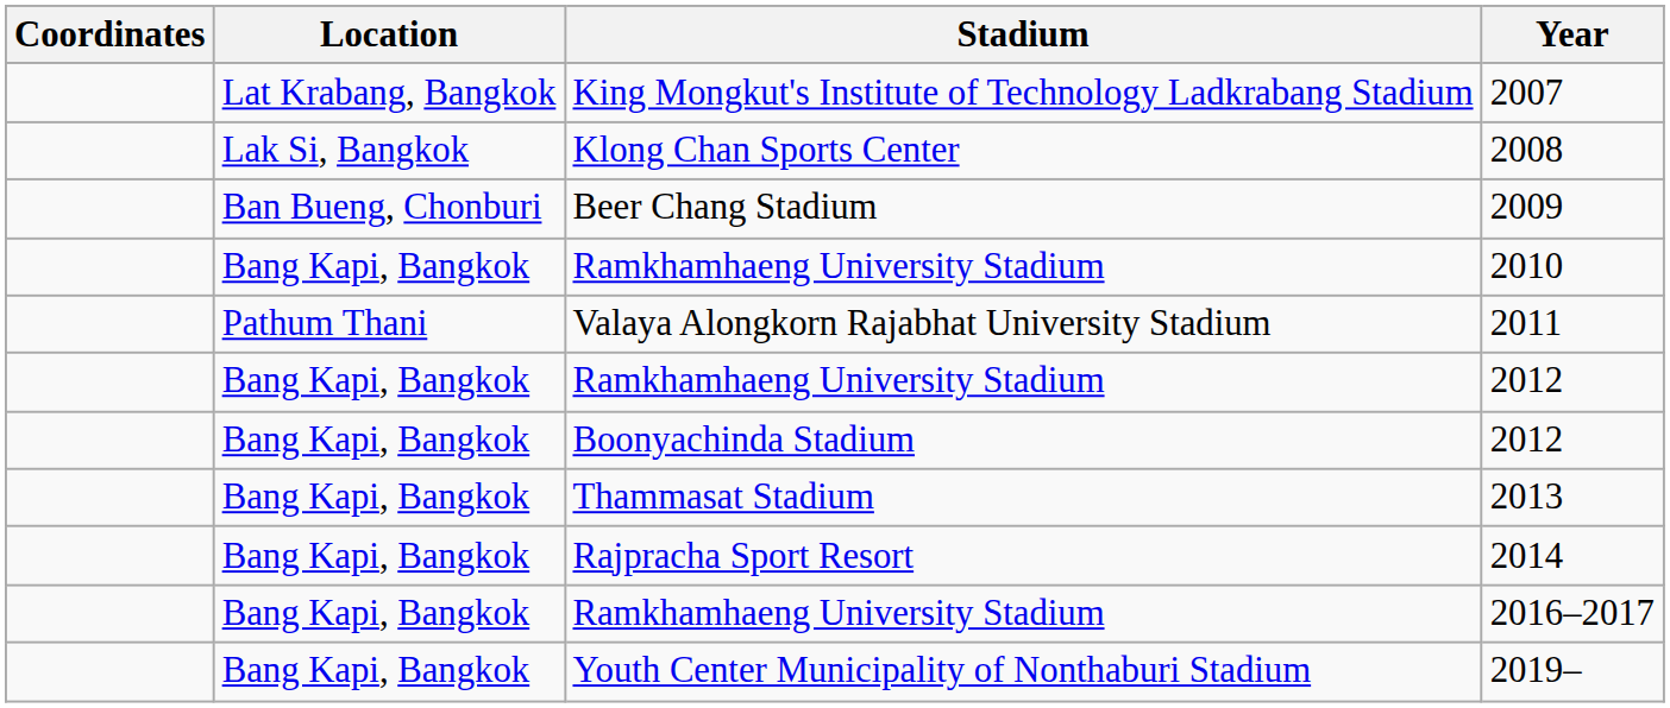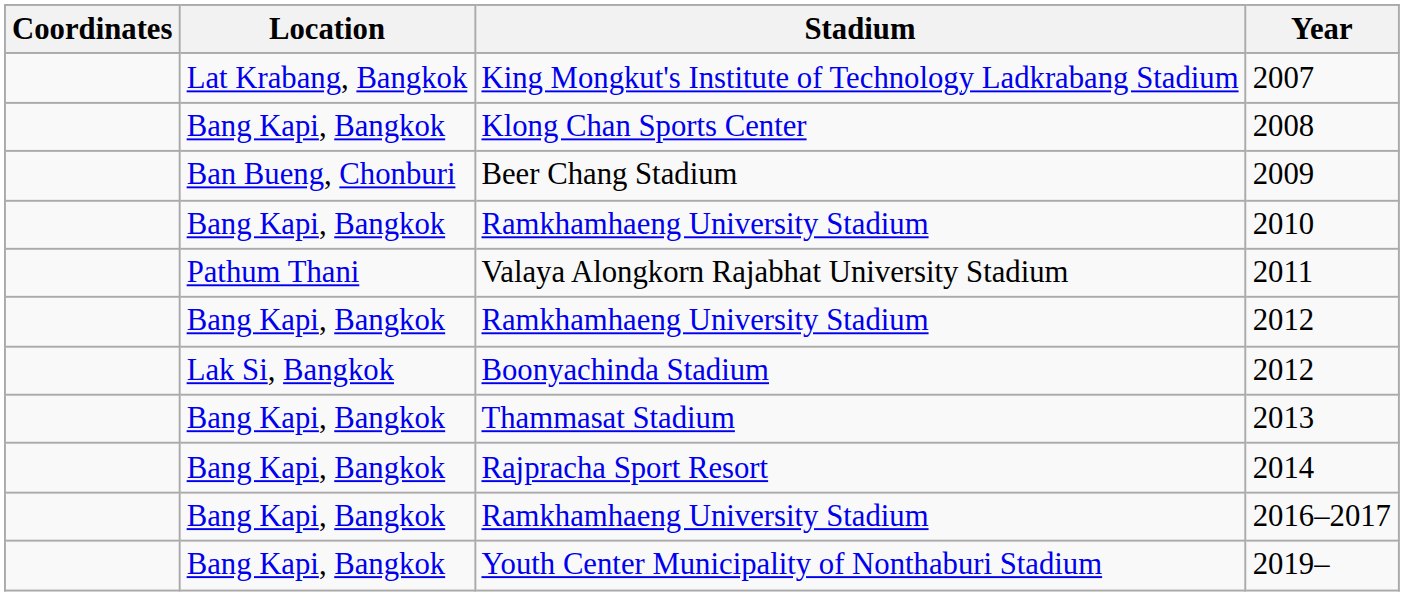2008 | Location: Lak Si, Bangkok -> Bang Kapi, Bangkok
Boonyachinda Stadium / 2012 | Location: Bang Kapi, Bangkok -> Lak Si, Bangkok
